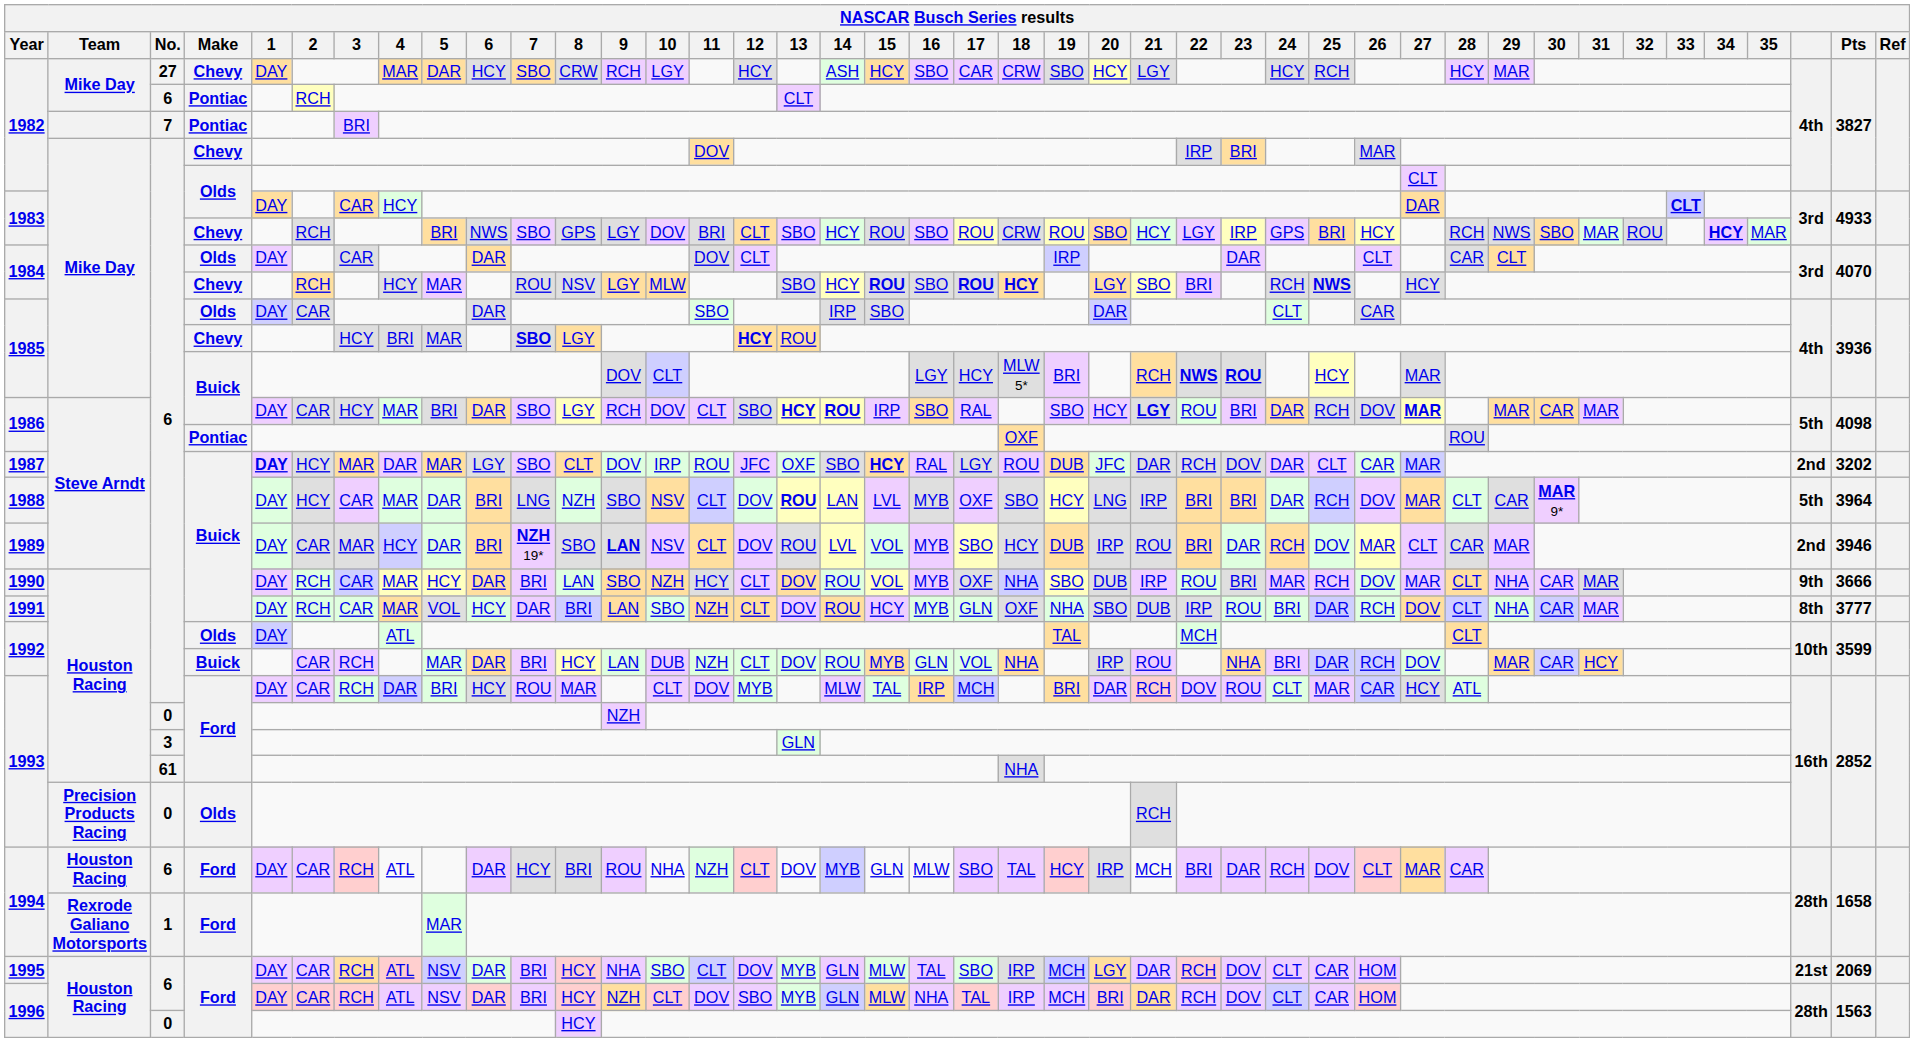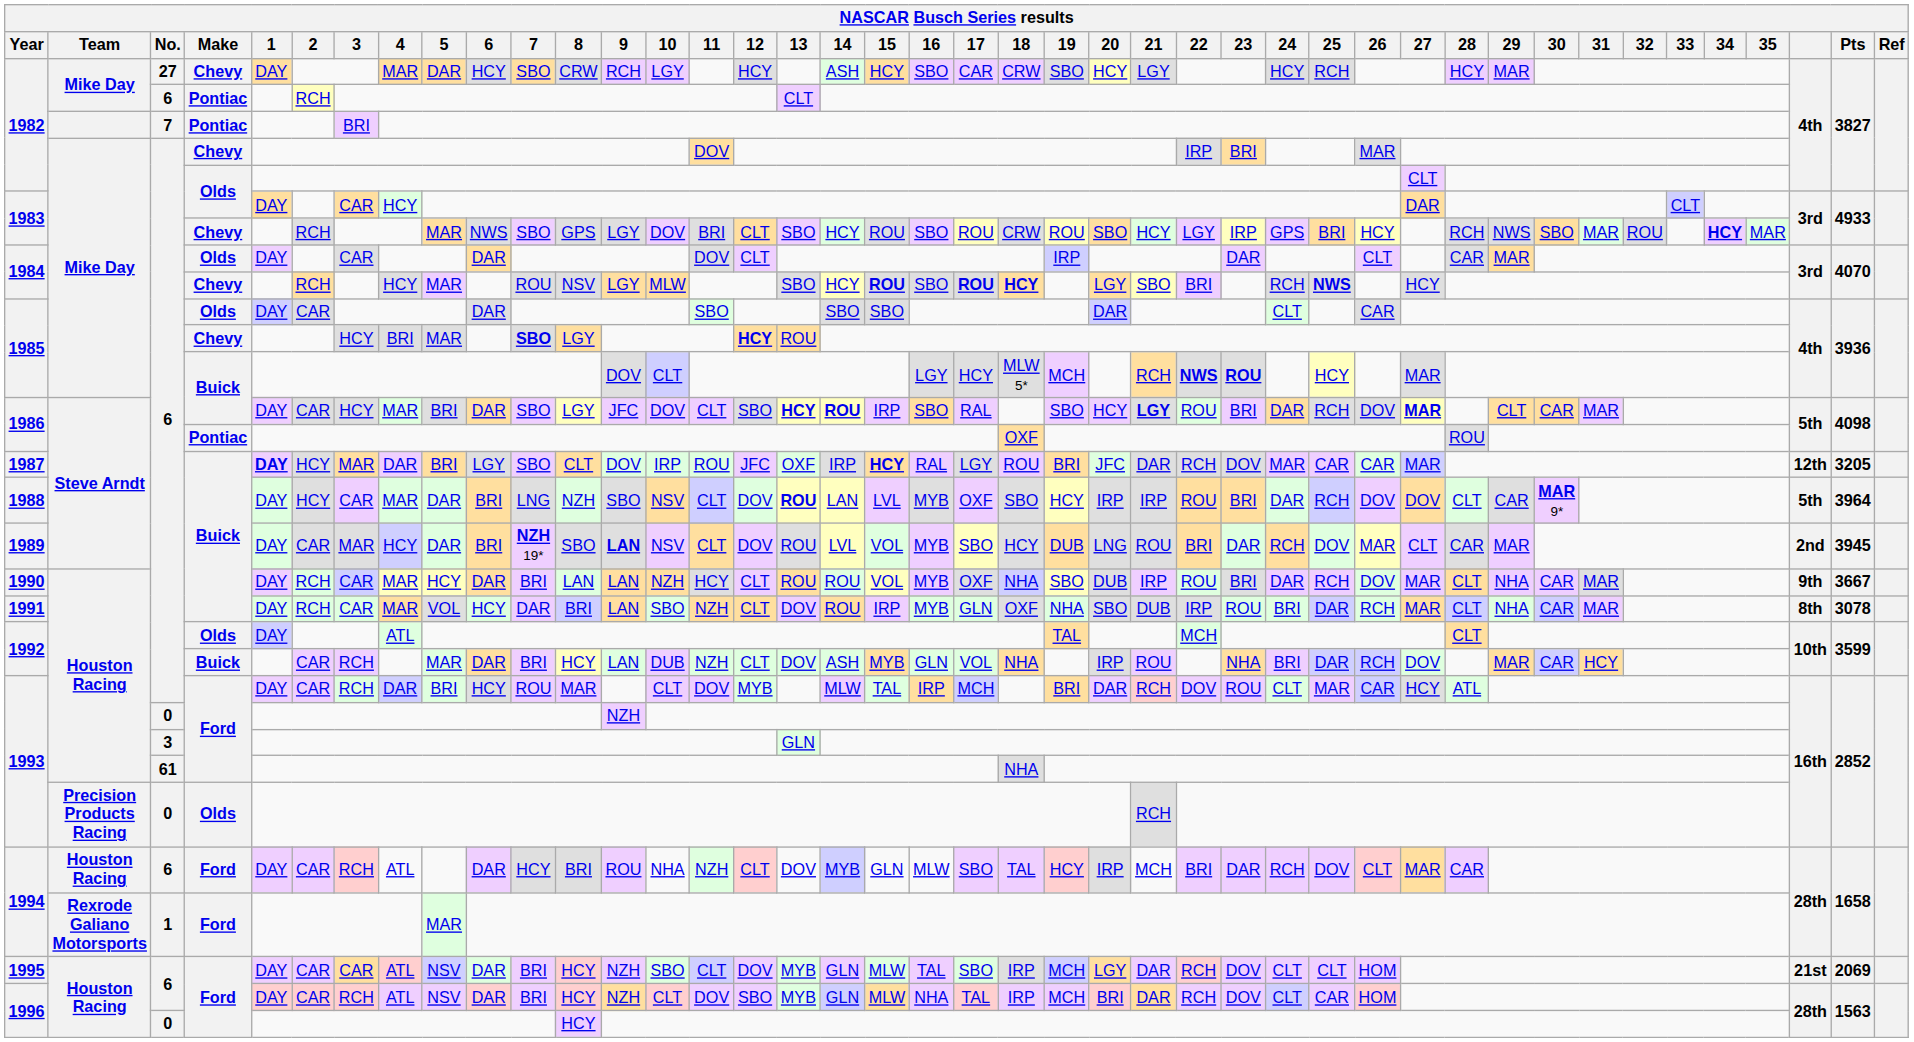1983 / Olds | 33: bold -> normal
1983 / Chevy | 5: BRI -> MAR
1984 / Olds | 29: CLT -> MAR
1985 / Olds | 14: IRP -> SBO
1985 / Buick | 19: BRI -> MCH
1986 / Buick | 9: RCH -> JFC
1986 / Buick | 29: MAR -> CLT
1987 | 5: MAR -> BRI
1987 | 14: SBO -> IRP
1987 | 19: DUB -> BRI
1987 | 24: DAR -> MAR
1987 | 25: CLT -> CAR
1987 | column 40: 2nd -> 12th
1987 | Pts: 3202 -> 3205
1988 | 20: LNG -> IRP
1988 | 22: BRI -> ROU
1988 | 27: MAR -> DOV
1989 | 20: IRP -> LNG
1989 | Pts: 3946 -> 3945
1990 | 9: SBO -> LAN
1990 | 13: DOV -> ROU
1990 | 24: MAR -> DAR
1990 | Pts: 3666 -> 3667
1991 | 15: HCY -> IRP
1991 | 27: DOV -> MAR
1991 | Pts: 3777 -> 3078
1992 / Buick | 14: ROU -> ASH
1995 | 3: RCH -> CAR
1995 | 9: NHA -> NZH
1995 | 25: CAR -> CLT
